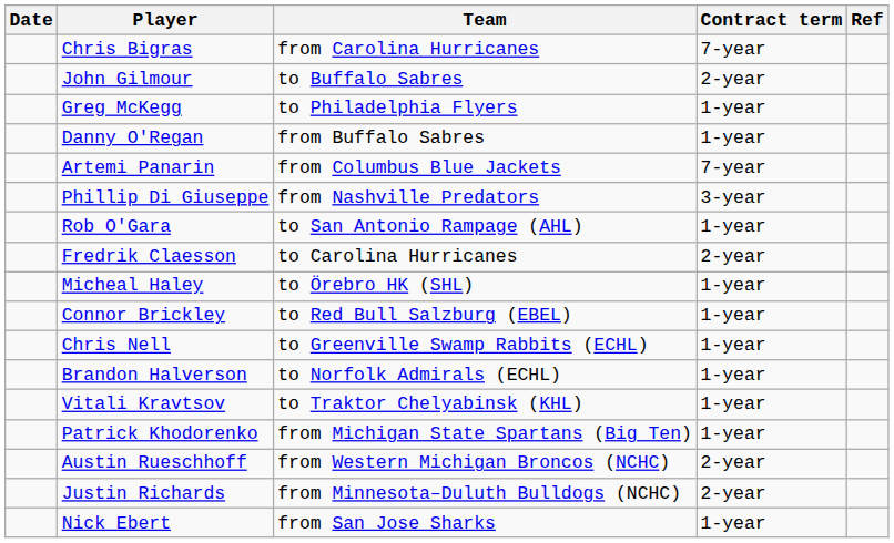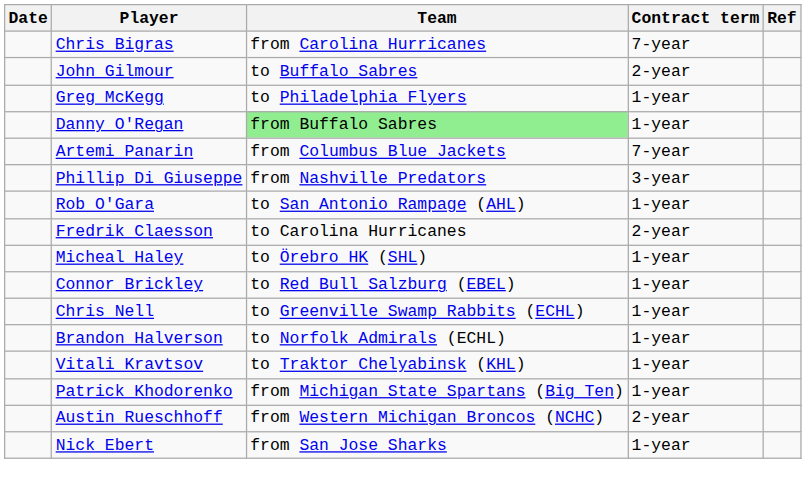Danny O'Regan | Team: no background -> lightgreen background
- row: Justin Richards | from Minnesota–Duluth Bulldogs (NCHC) | 2-year
